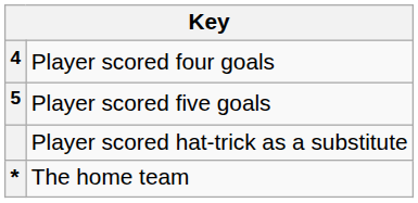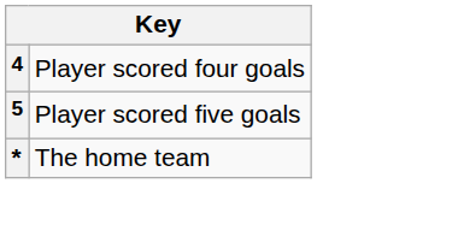- row: Player scored hat-trick as a substitute
